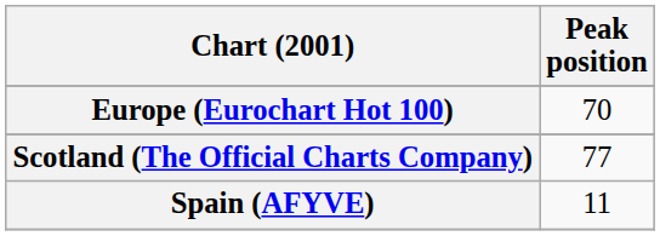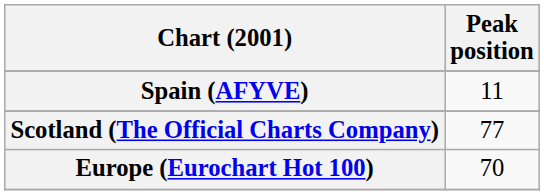rows swapped: Europe (Eurochart Hot 100) <-> Spain (AFYVE)
